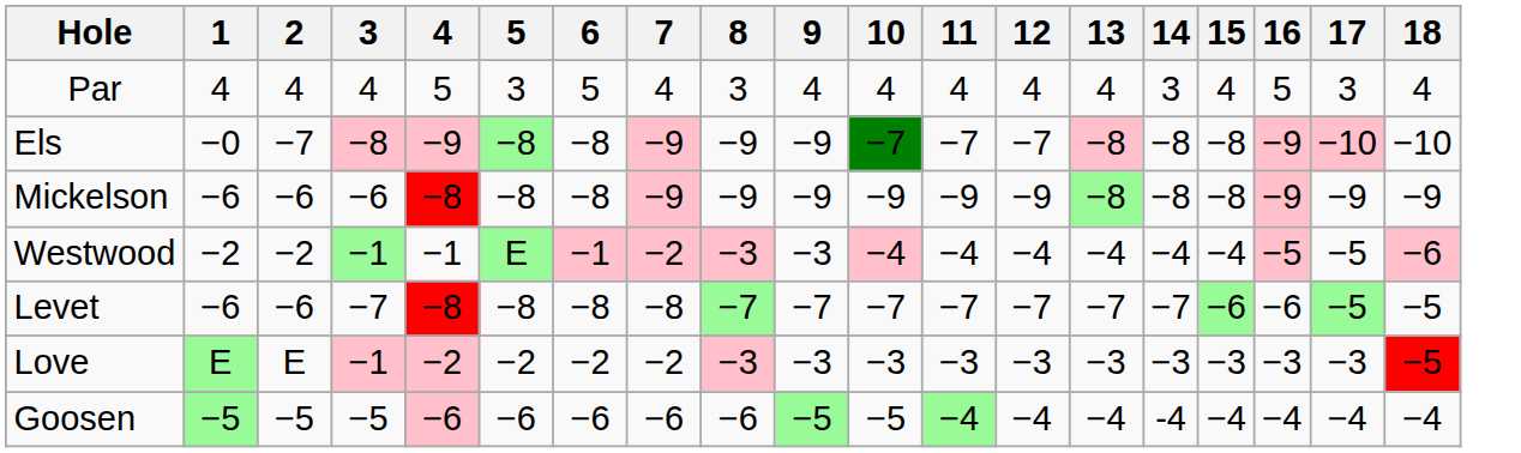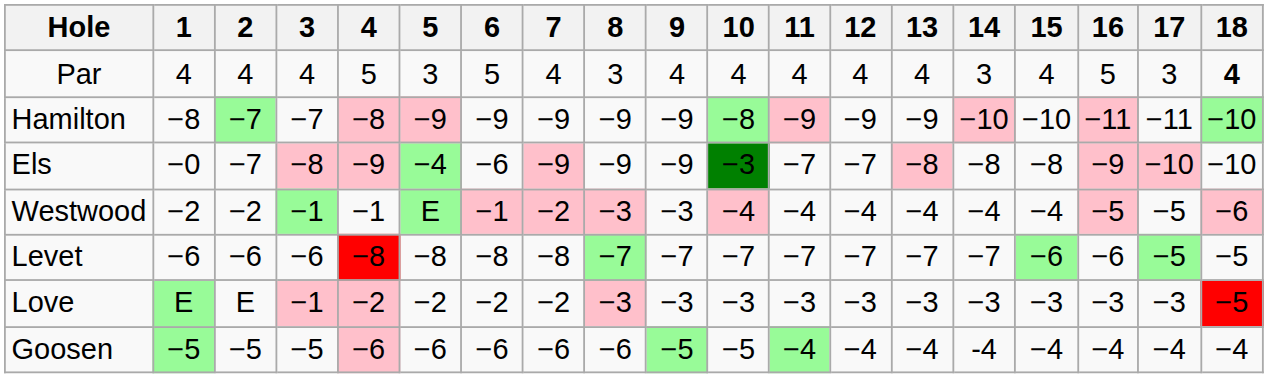Par | 18: normal -> bold
+ row: Hamilton | −8 | −7 | −7 | −8 | −9 | −9 | −9 | −9 | −9 | −8 | −9 | −9 | −9 | −10 | −10 | −11 | −11 | −10
Els | 5: −8 -> −4
Els | 6: −8 -> −6
Els | 10: −7 -> −3
- row: Mickelson | −6 | −6 | −6 | −8 | −8 | −8 | −9 | −9 | −9 | −9 | −9 | −9 | −8 | −8 | −8 | −9 | −9 | −9
Levet | 3: −7 -> −6
